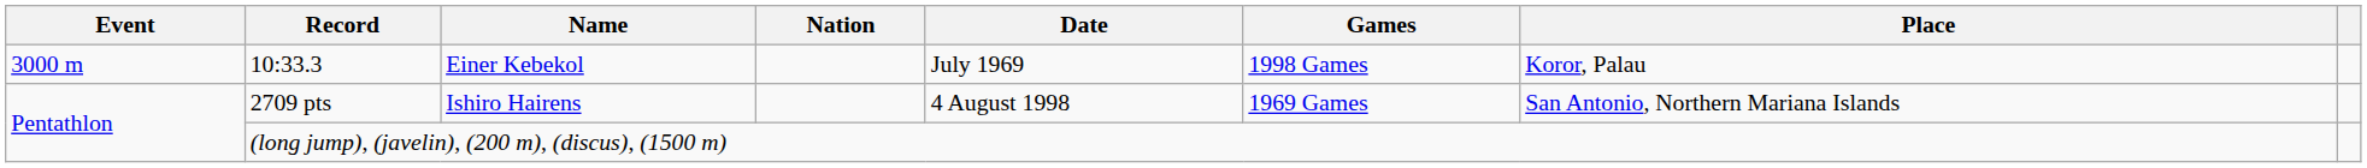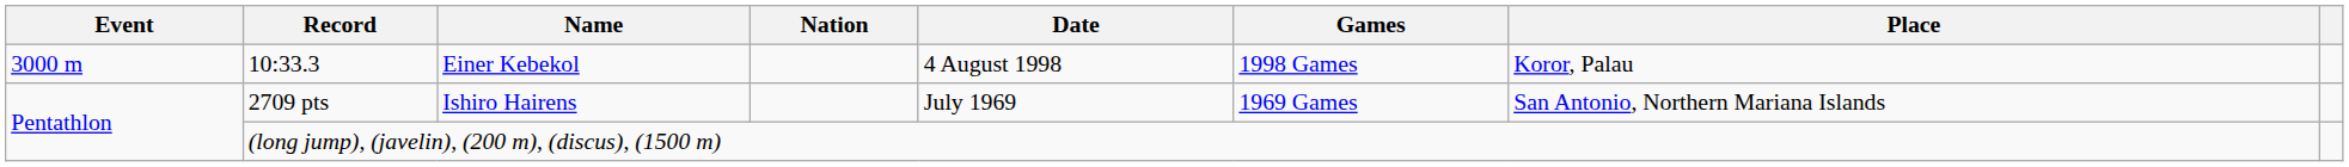10:33.3 | Date: July 1969 -> 4 August 1998
2709 pts | Date: 4 August 1998 -> July 1969
